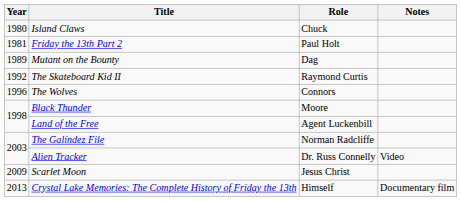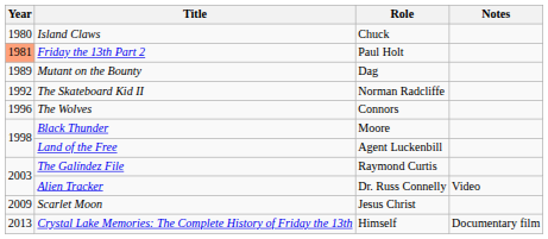Friday the 13th Part 2 | Year: no background -> lightsalmon background
The Skateboard Kid II | Role: Raymond Curtis -> Norman Radcliffe
The Galíndez File | Role: Norman Radcliffe -> Raymond Curtis
